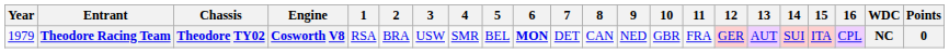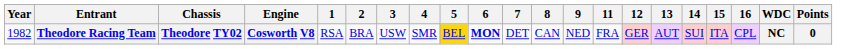- column: 10 | GBR
Theodore Racing Team | Year: 1979 -> 1982
Theodore Racing Team | 5: no background -> gold background
